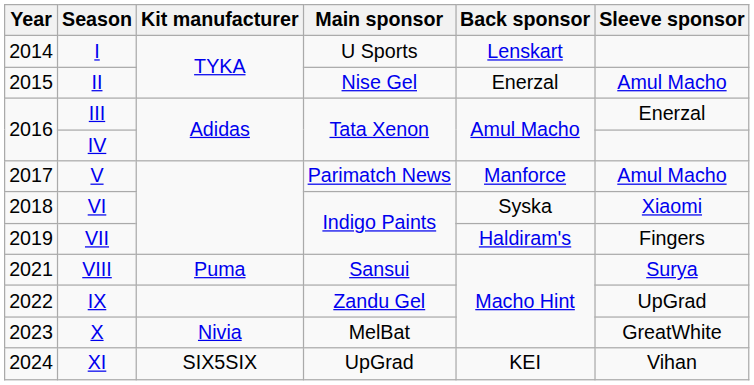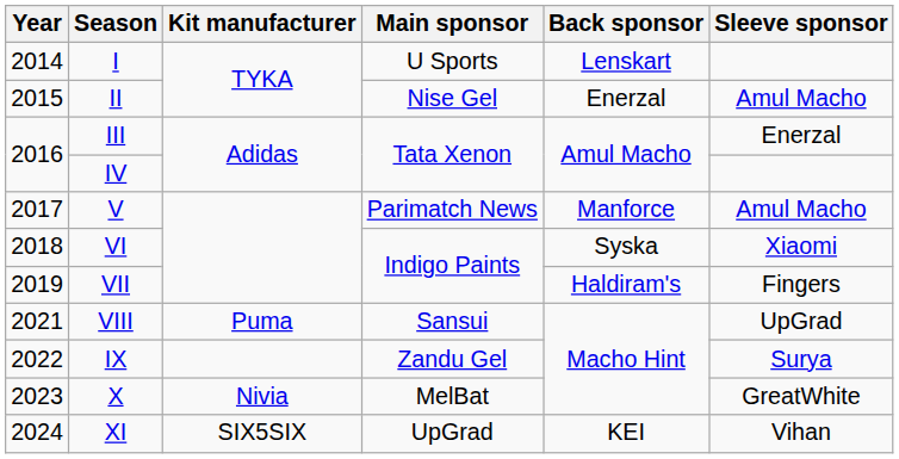VIII | Sleeve sponsor: Surya -> UpGrad
IX | Sleeve sponsor: UpGrad -> Surya
